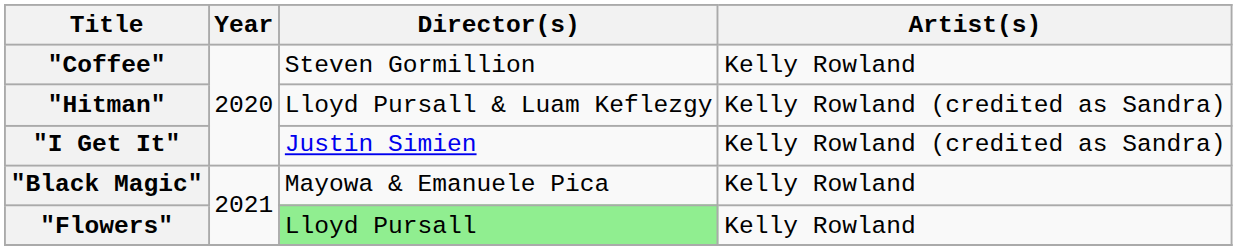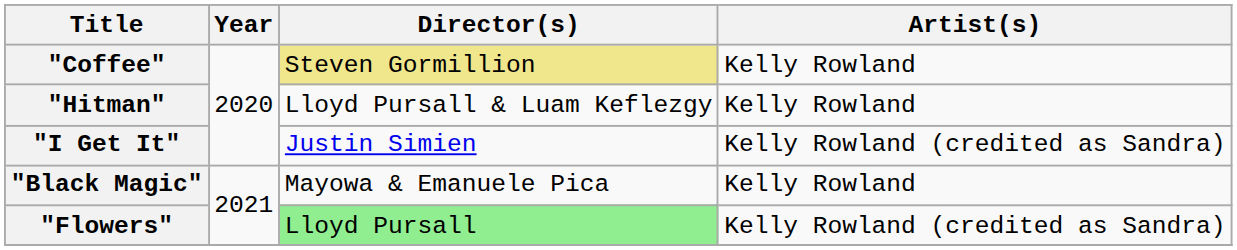"Coffee" | Director(s): no background -> khaki background
"Hitman" | Artist(s): Kelly Rowland (credited as Sandra) -> Kelly Rowland
"Flowers" | Artist(s): Kelly Rowland -> Kelly Rowland (credited as Sandra)
